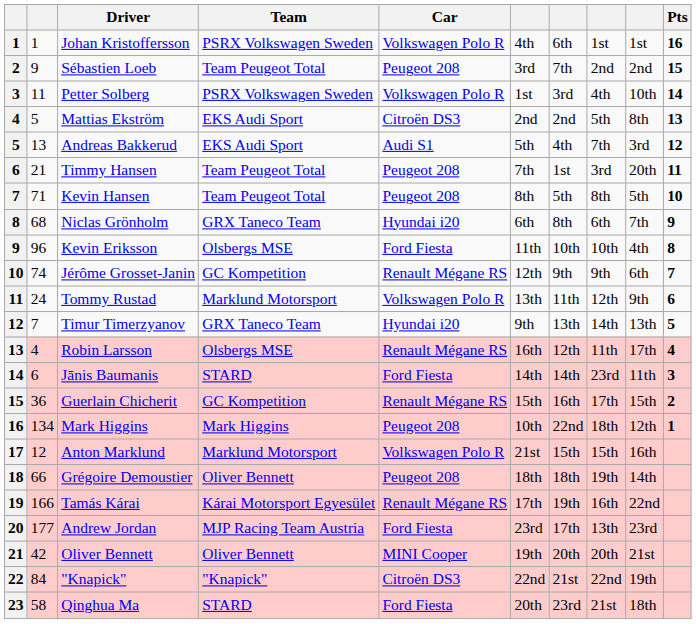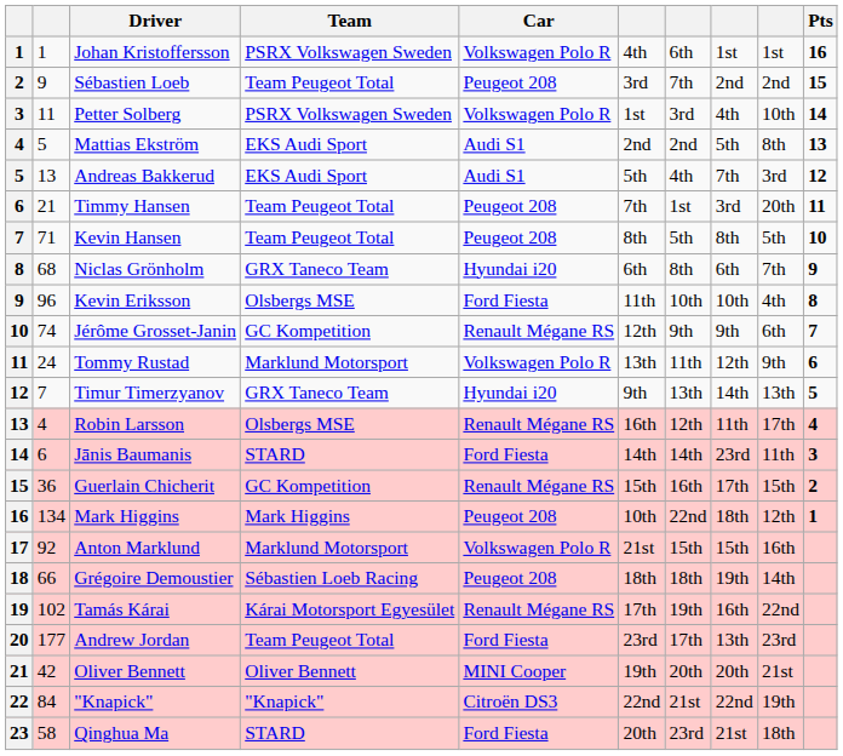Mattias Ekström | Car: Citroën DS3 -> Audi S1
Anton Marklund | column 2: 12 -> 92
Grégoire Demoustier | Team: Oliver Bennett -> Sébastien Loeb Racing
Tamás Kárai | column 2: 166 -> 102
Andrew Jordan | Team: MJP Racing Team Austria -> Team Peugeot Total
